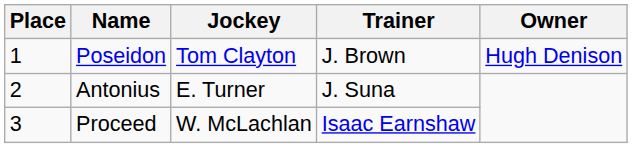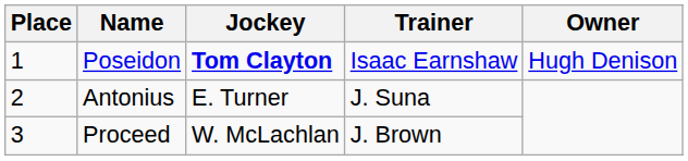Poseidon | Jockey: normal -> bold
Poseidon | Trainer: J. Brown -> Isaac Earnshaw
Proceed | Trainer: Isaac Earnshaw -> J. Brown
